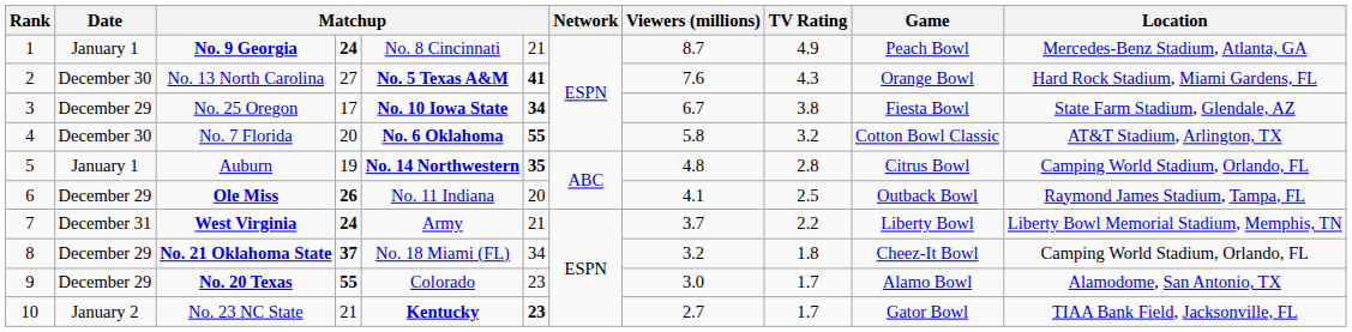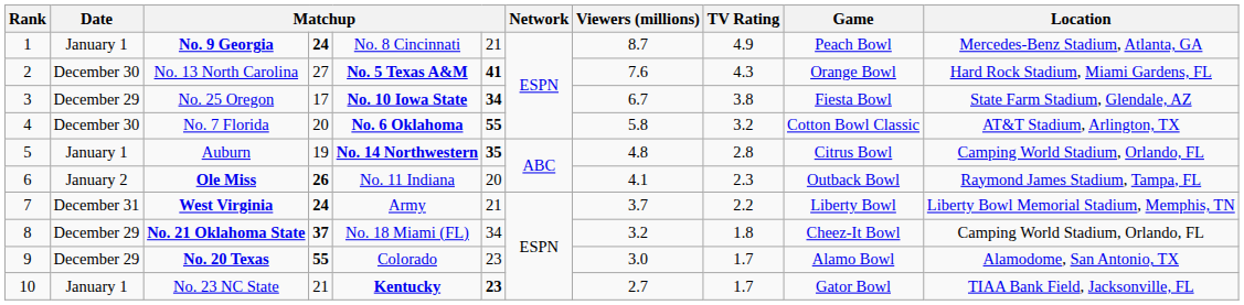Ole Miss | Date: December 29 -> January 2
Ole Miss | TV Rating: 2.5 -> 2.3
No. 23 NC State | Date: January 2 -> January 1
